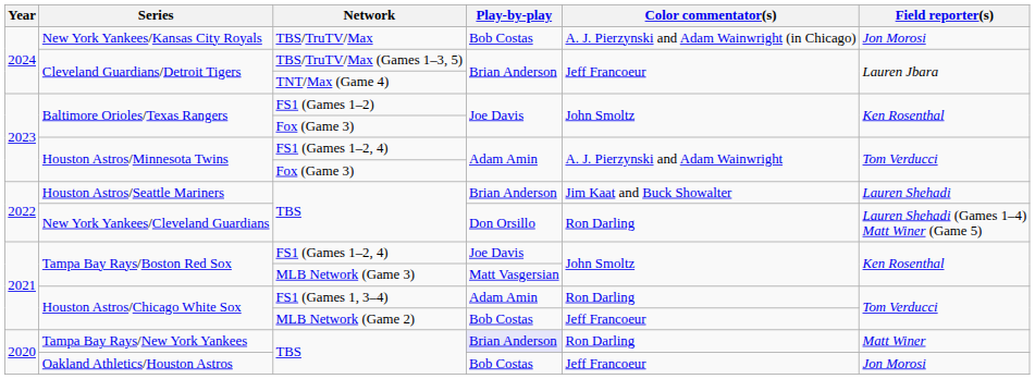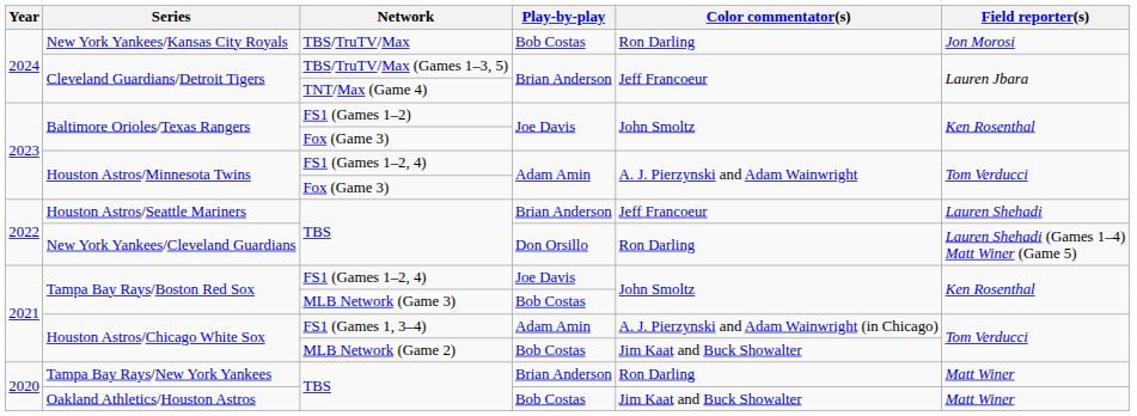New York Yankees/Kansas City Royals | Color commentator(s): A. J. Pierzynski and Adam Wainwright (in Chicago) -> Ron Darling
Houston Astros/Seattle Mariners | Color commentator(s): Jim Kaat and Buck Showalter -> Jeff Francoeur
Tampa Bay Rays/Boston Red Sox / MLB Network (Game 3) | Play-by-play: Matt Vasgersian -> Bob Costas
Houston Astros/Chicago White Sox / FS1 (Games 1, 3–4) | Color commentator(s): Ron Darling -> A. J. Pierzynski and Adam Wainwright (in Chicago)
Houston Astros/Chicago White Sox / MLB Network (Game 2) | Color commentator(s): Jeff Francoeur -> Jim Kaat and Buck Showalter
Tampa Bay Rays/New York Yankees | Play-by-play: lavender background -> no background
Oakland Athletics/Houston Astros | Color commentator(s): Jeff Francoeur -> Jim Kaat and Buck Showalter
Oakland Athletics/Houston Astros | Field reporter(s): Jon Morosi -> Matt Winer
